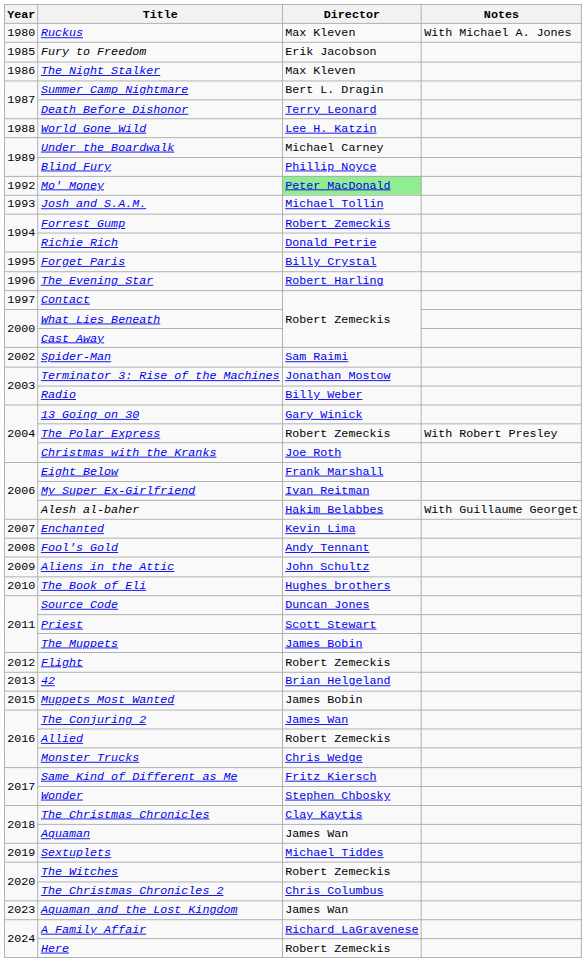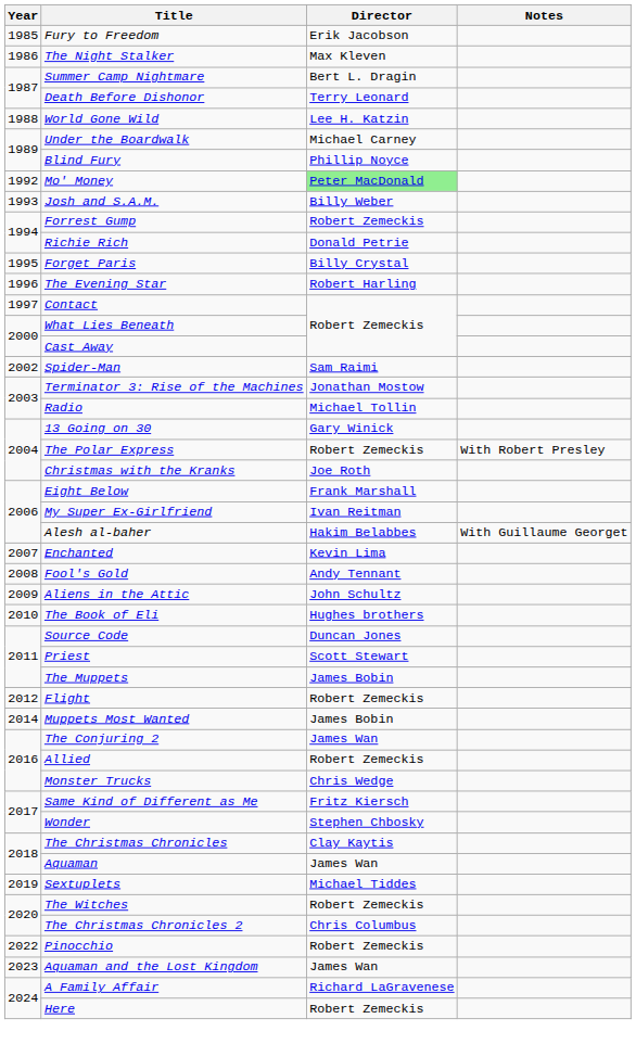- row: 1980 | Ruckus | Max Kleven | With Michael A. Jones
Josh and S.A.M. | Director: Michael Tollin -> Billy Weber
Radio | Director: Billy Weber -> Michael Tollin
- row: 2013 | 42 | Brian Helgeland
Muppets Most Wanted | Year: 2015 -> 2014
+ row: 2022 | Pinocchio | Robert Zemeckis
